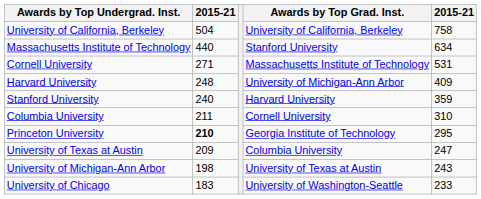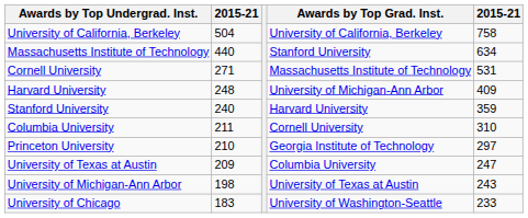Princeton University | column 2: bold -> normal
Princeton University | column 5: 295 -> 297
